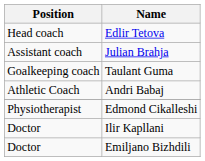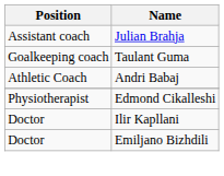- row: Head coach | Edlir Tetova
